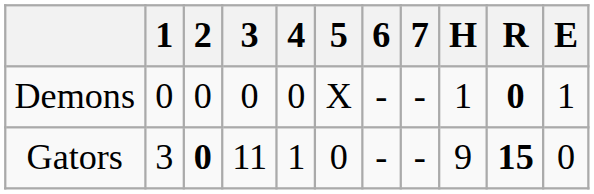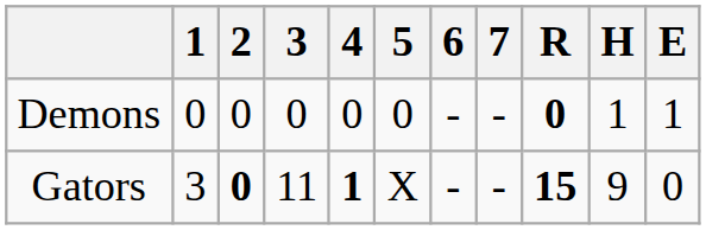columns swapped: R <-> H
Demons | 5: X -> 0
Gators | 4: normal -> bold
Gators | 5: 0 -> X
